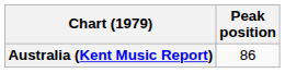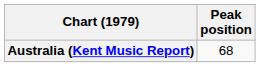Australia (Kent Music Report) | Peak position: 86 -> 68
